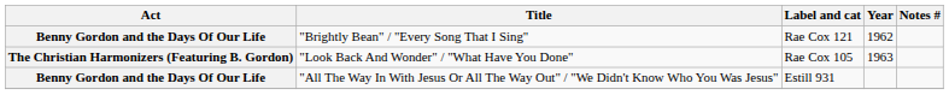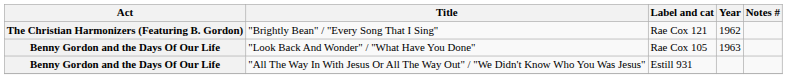"Brightly Bean" / "Every Song That I Sing" | Act: Benny Gordon and the Days Of Our Life -> The Christian Harmonizers (Featuring B. Gordon)
"Look Back And Wonder" / "What Have You Done" | Act: The Christian Harmonizers (Featuring B. Gordon) -> Benny Gordon and the Days Of Our Life
